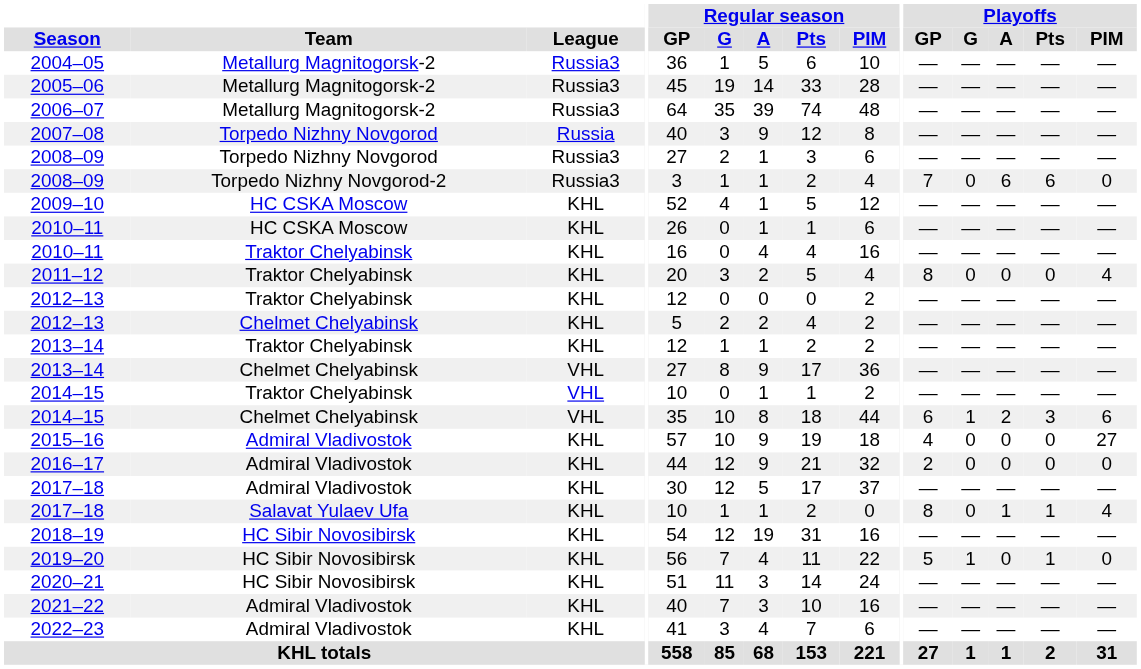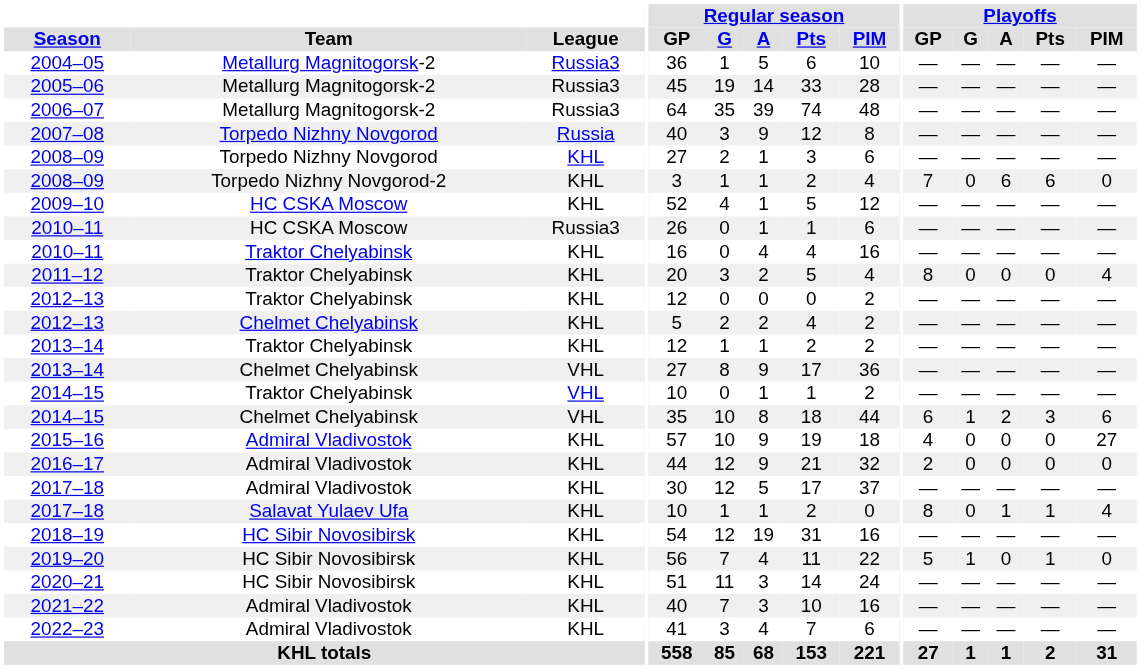2008–09 / Torpedo Nizhny Novgorod | League: Russia3 -> KHL
2008–09 / Torpedo Nizhny Novgorod-2 | League: Russia3 -> KHL
2010–11 / HC CSKA Moscow | League: KHL -> Russia3
